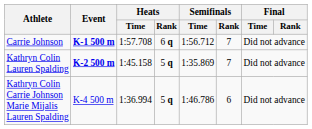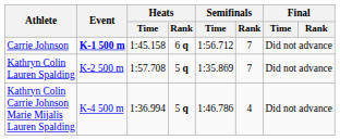Carrie Johnson | Heats / Time: 1:57.708 -> 1:45.158
Kathryn Colin Lauren Spalding | Event: bold -> normal
Kathryn Colin Lauren Spalding | Heats / Time: 1:45.158 -> 1:57.708
Kathryn Colin Carrie Johnson Marie Mijalis Lauren Spalding | Semifinals / Rank: 6 -> 4
